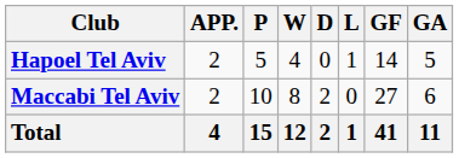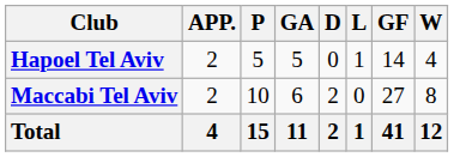columns swapped: W <-> GA
